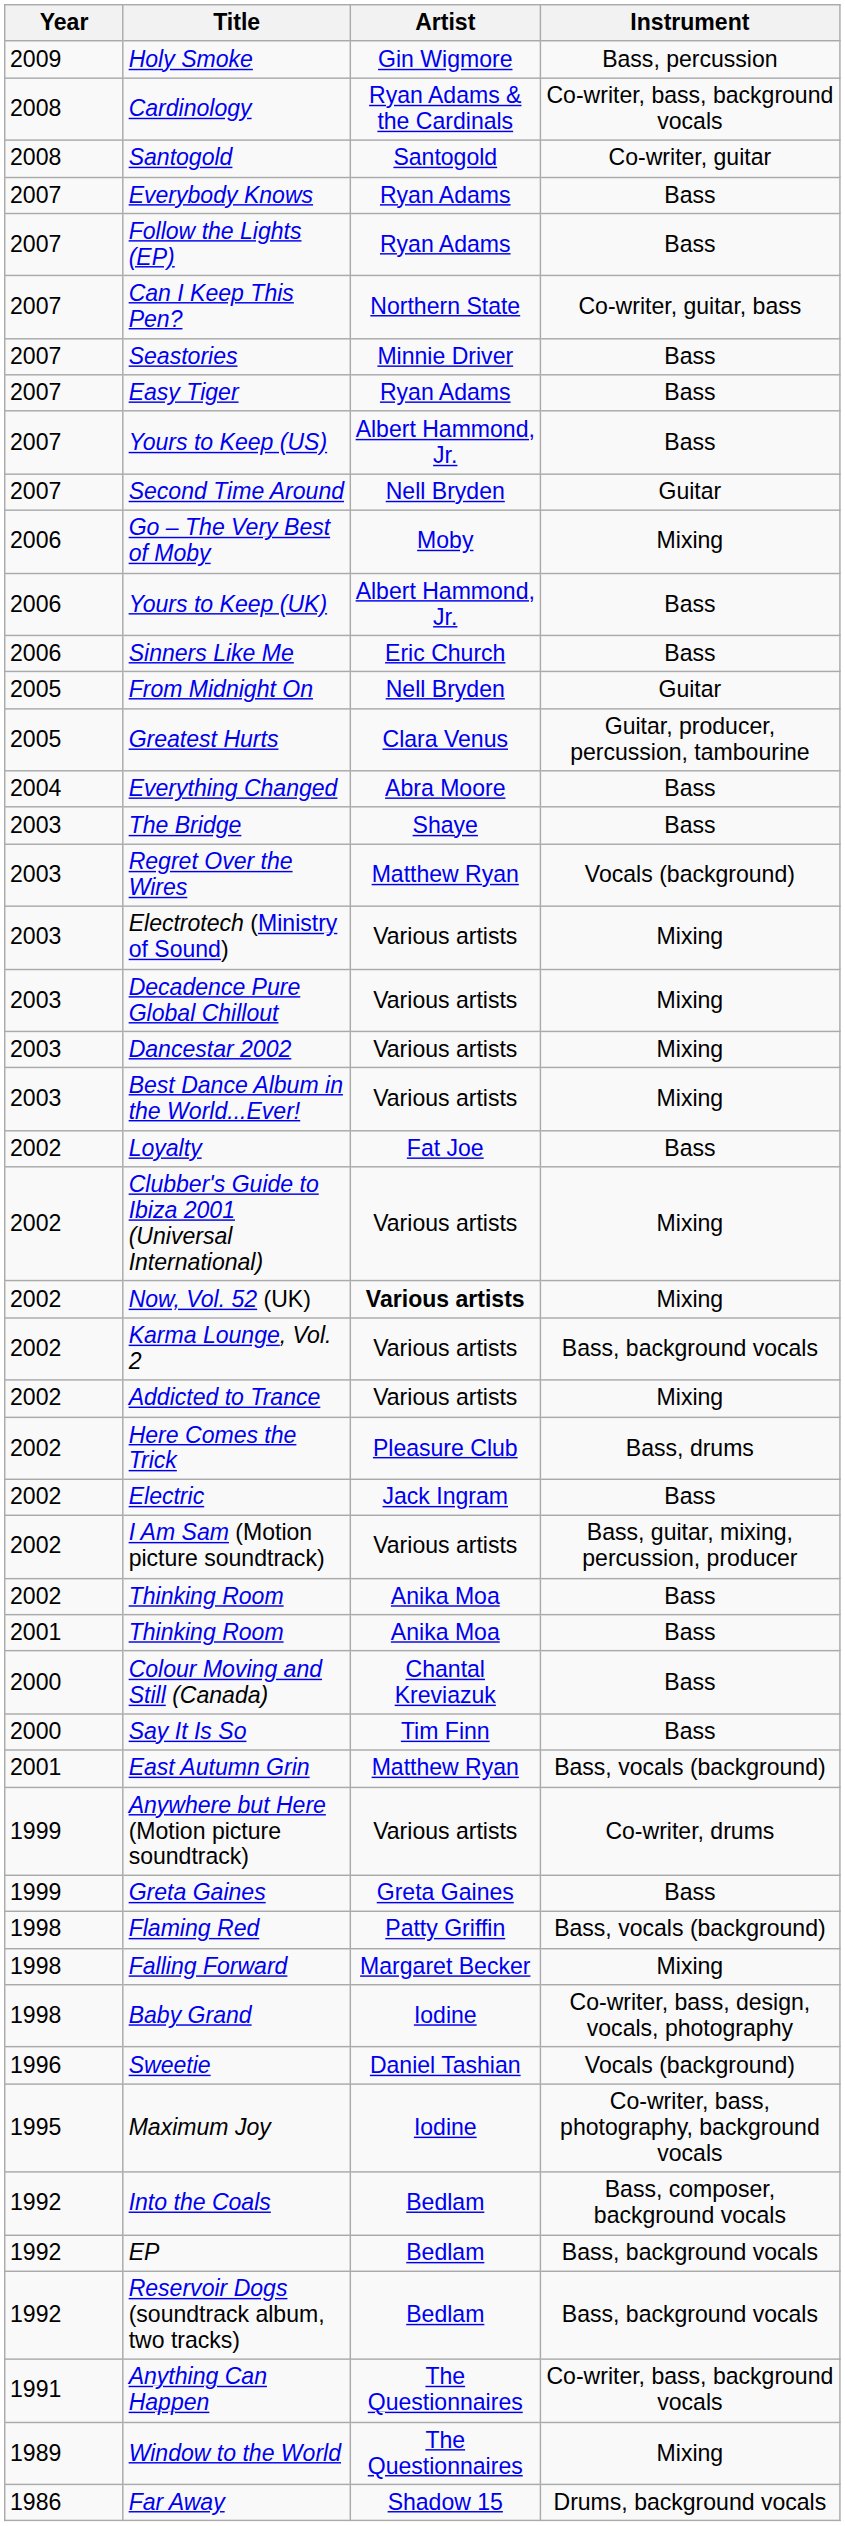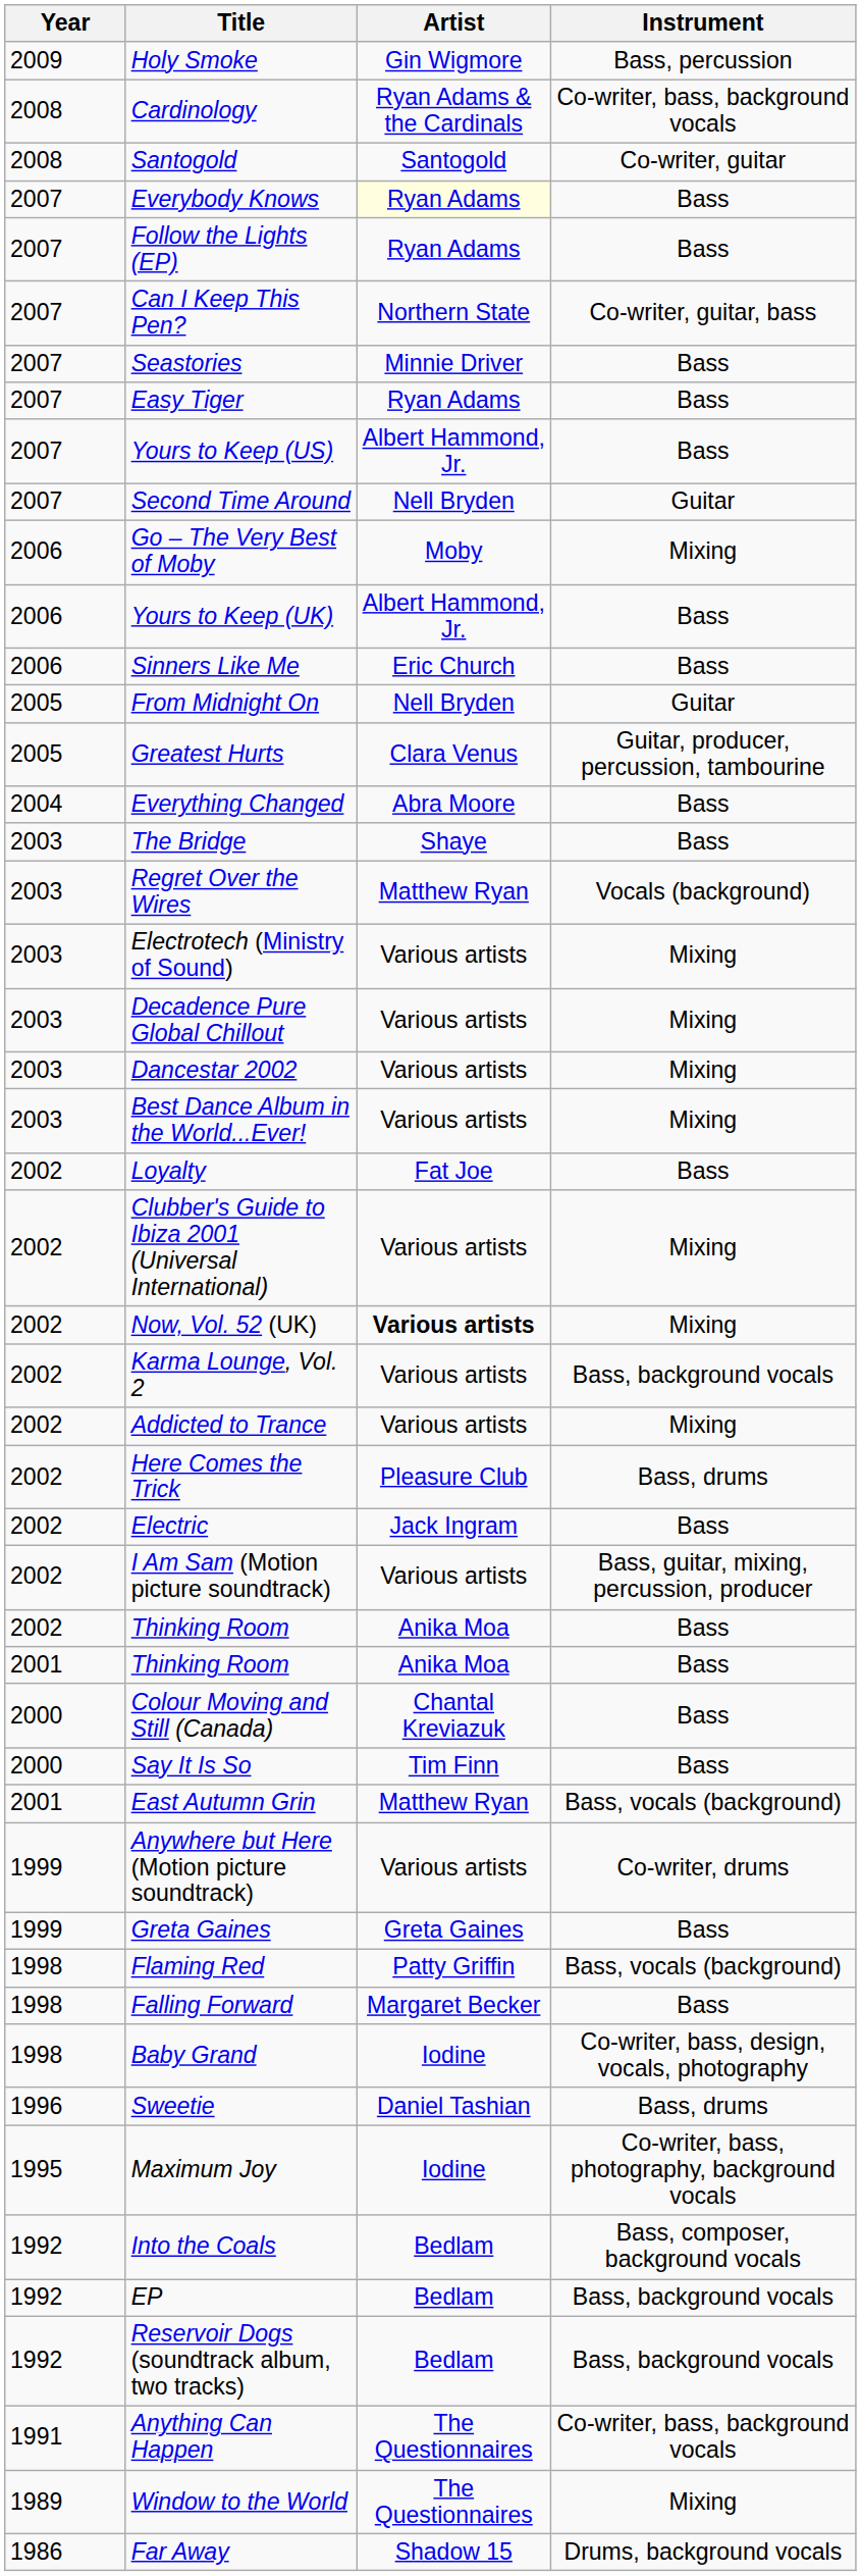Everybody Knows | Artist: no background -> lightyellow background
Falling Forward | Instrument: Mixing -> Bass
Sweetie | Instrument: Vocals (background) -> Bass, drums
